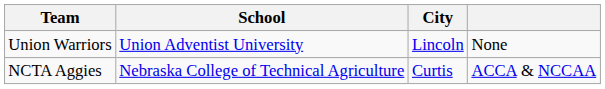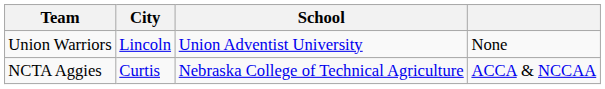columns swapped: School <-> City
